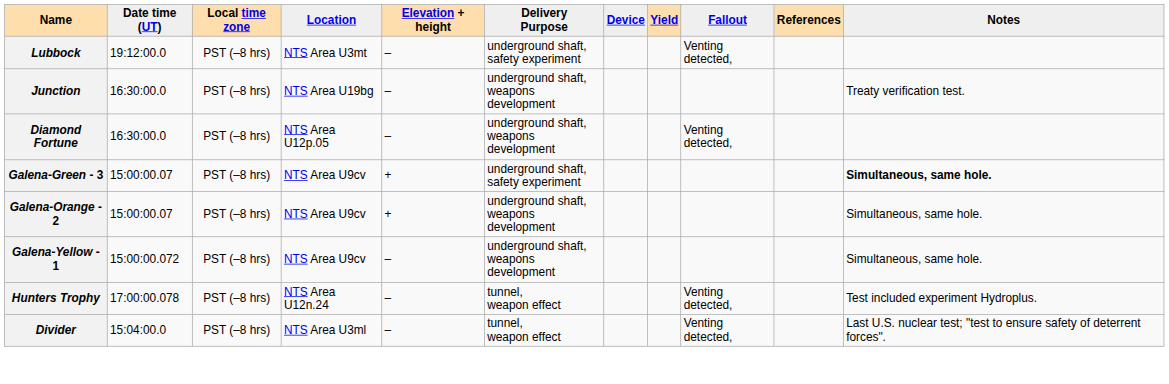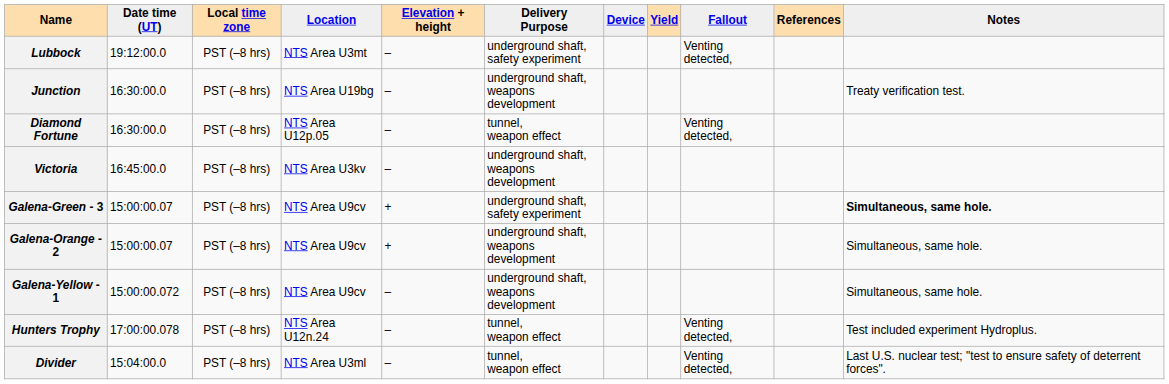Diamond Fortune | Delivery Purpose: underground shaft, weapons development -> tunnel, weapon effect
+ row: Victoria | 16:45:00.0 | PST (–8 hrs) | NTS Area U3kv | – | underground shaft, weapons development
